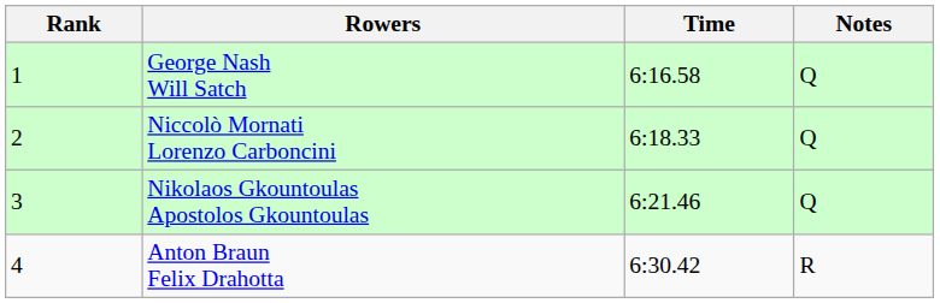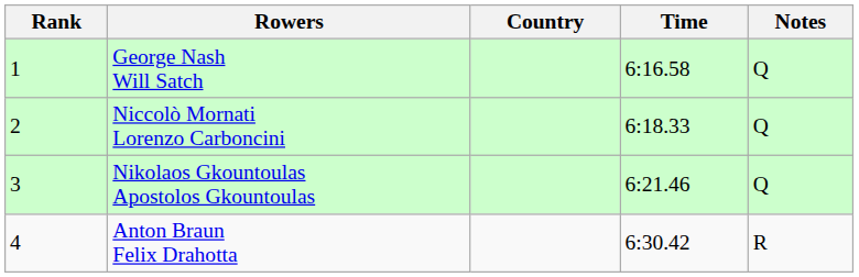+ column: Country
